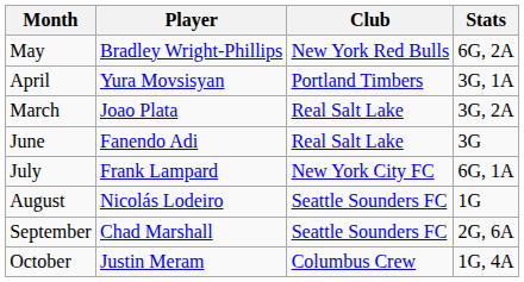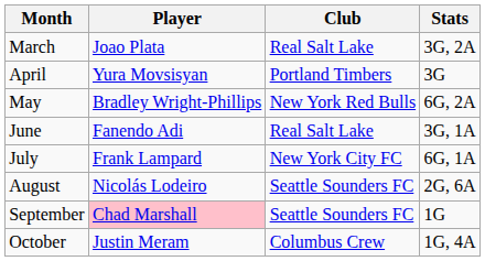rows swapped: March <-> May
April | Stats: 3G, 1A -> 3G
June | Stats: 3G -> 3G, 1A
August | Stats: 1G -> 2G, 6A
September | Player: no background -> pink background
September | Stats: 2G, 6A -> 1G
